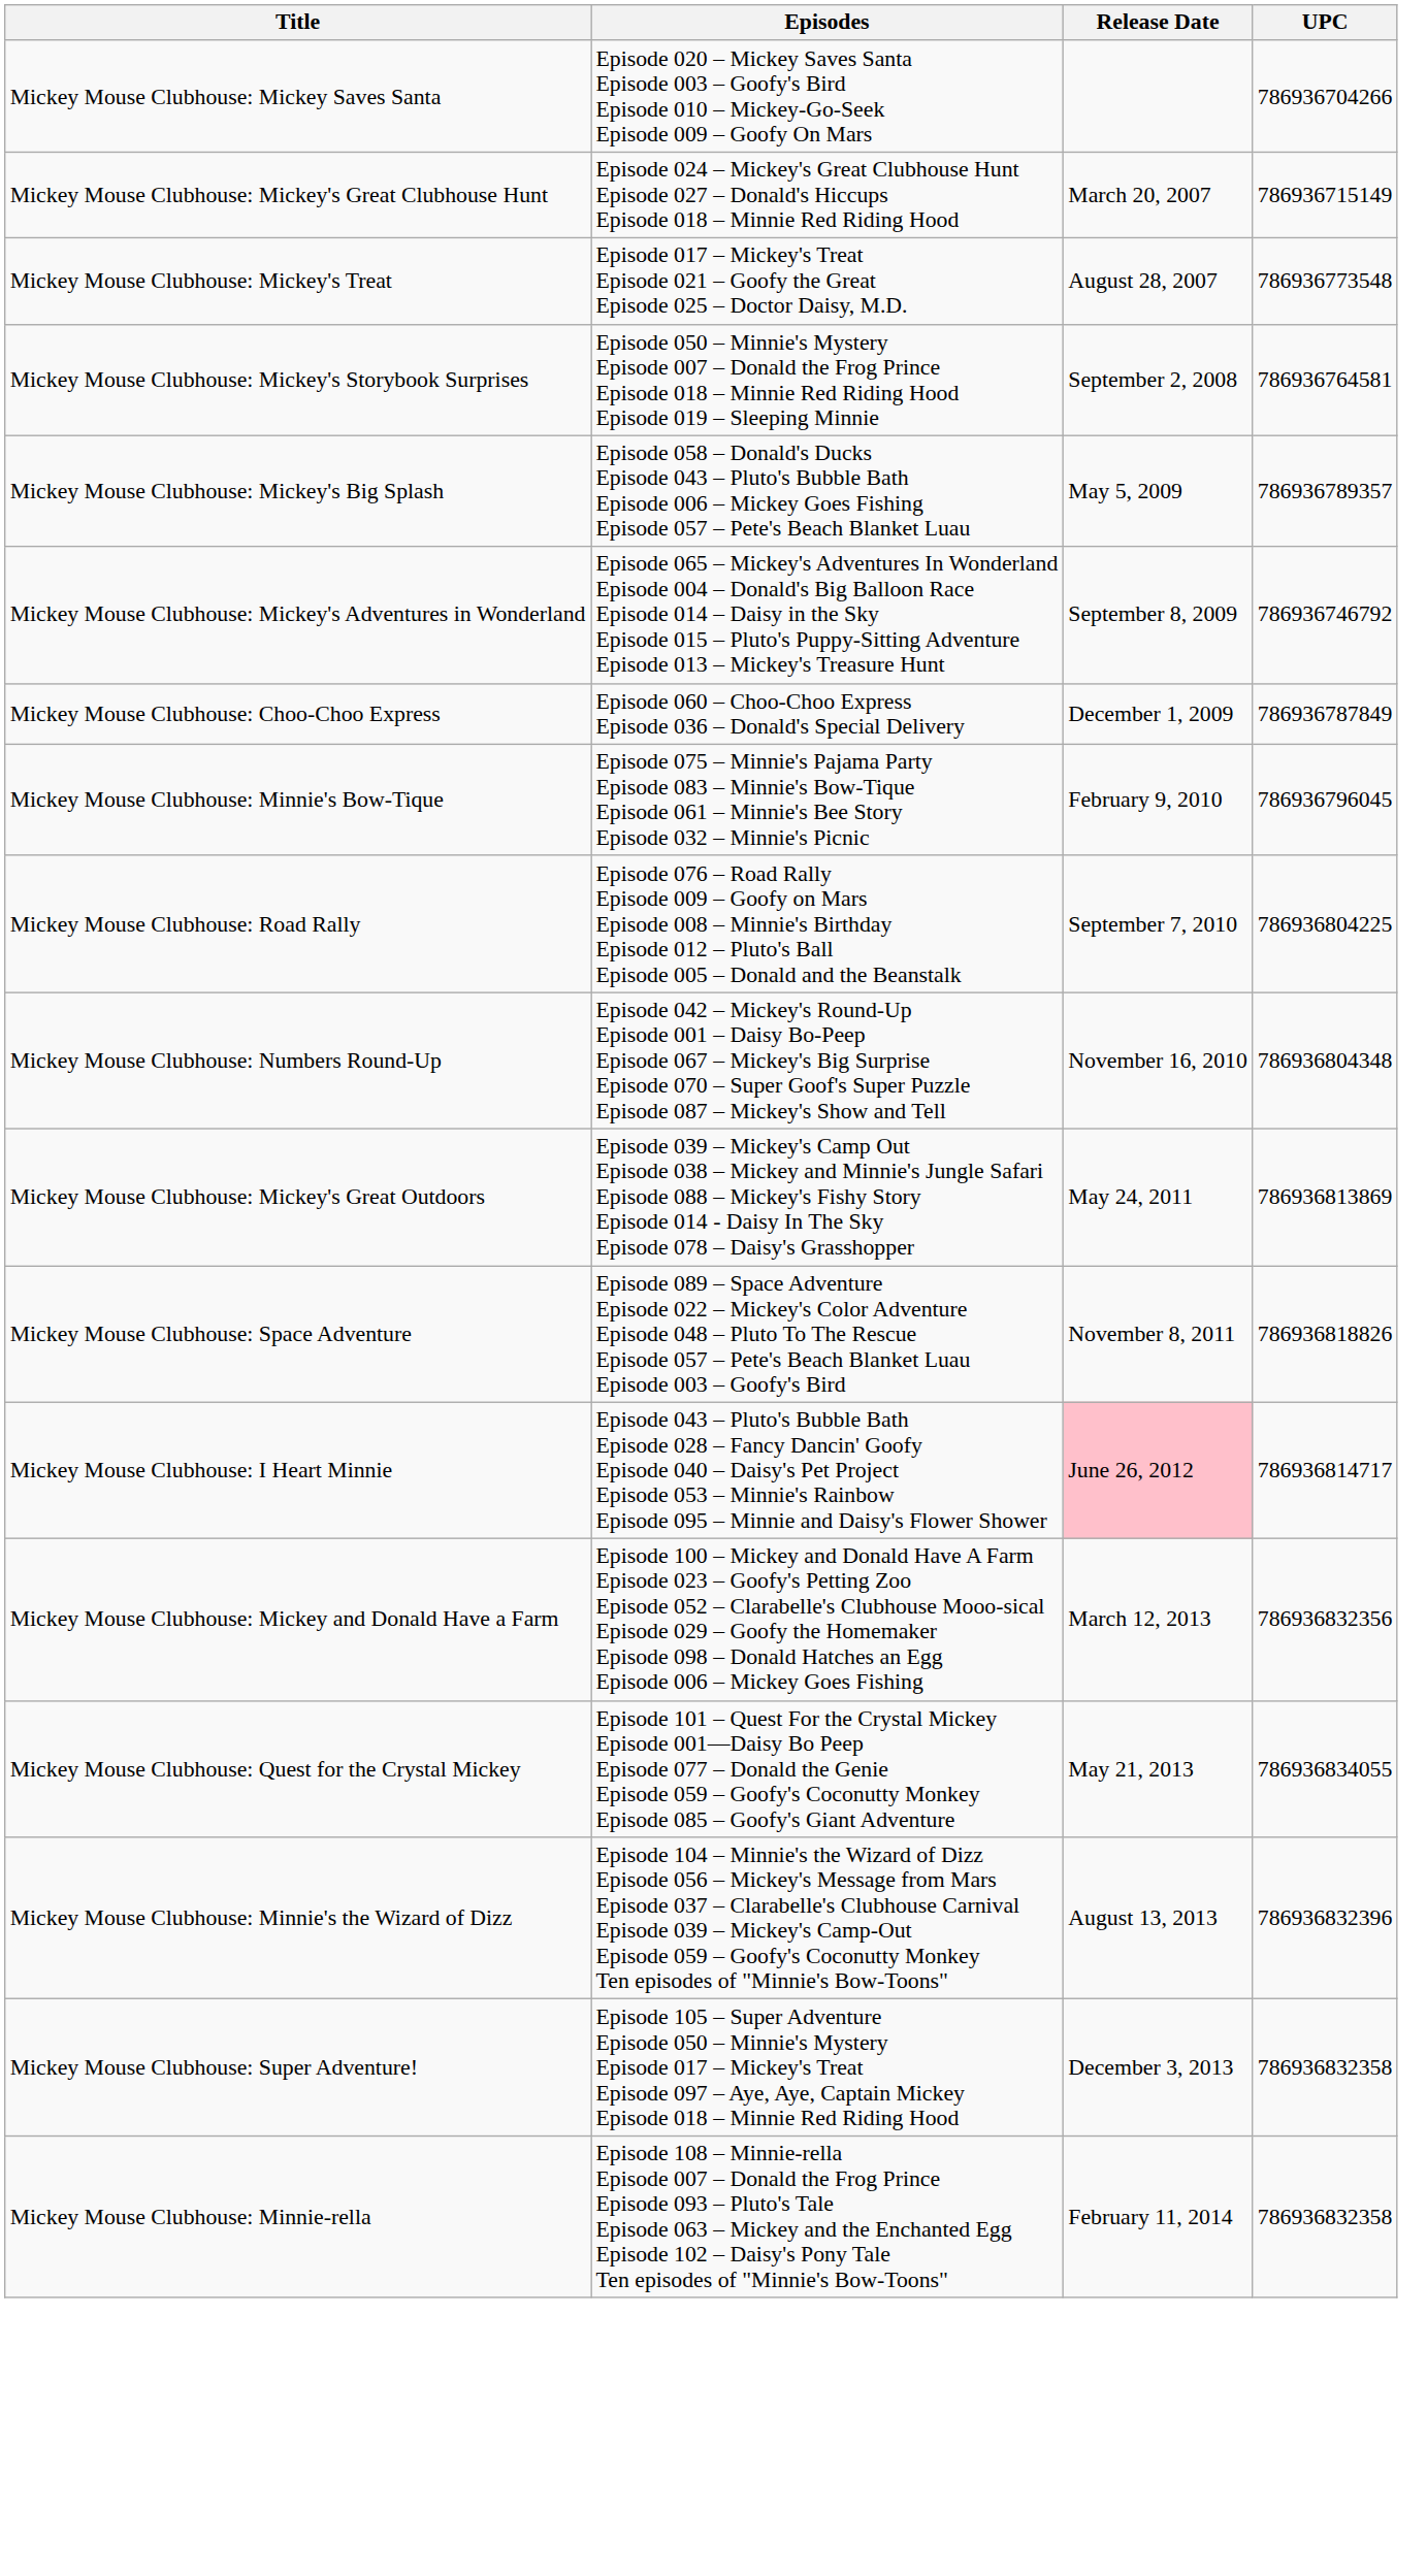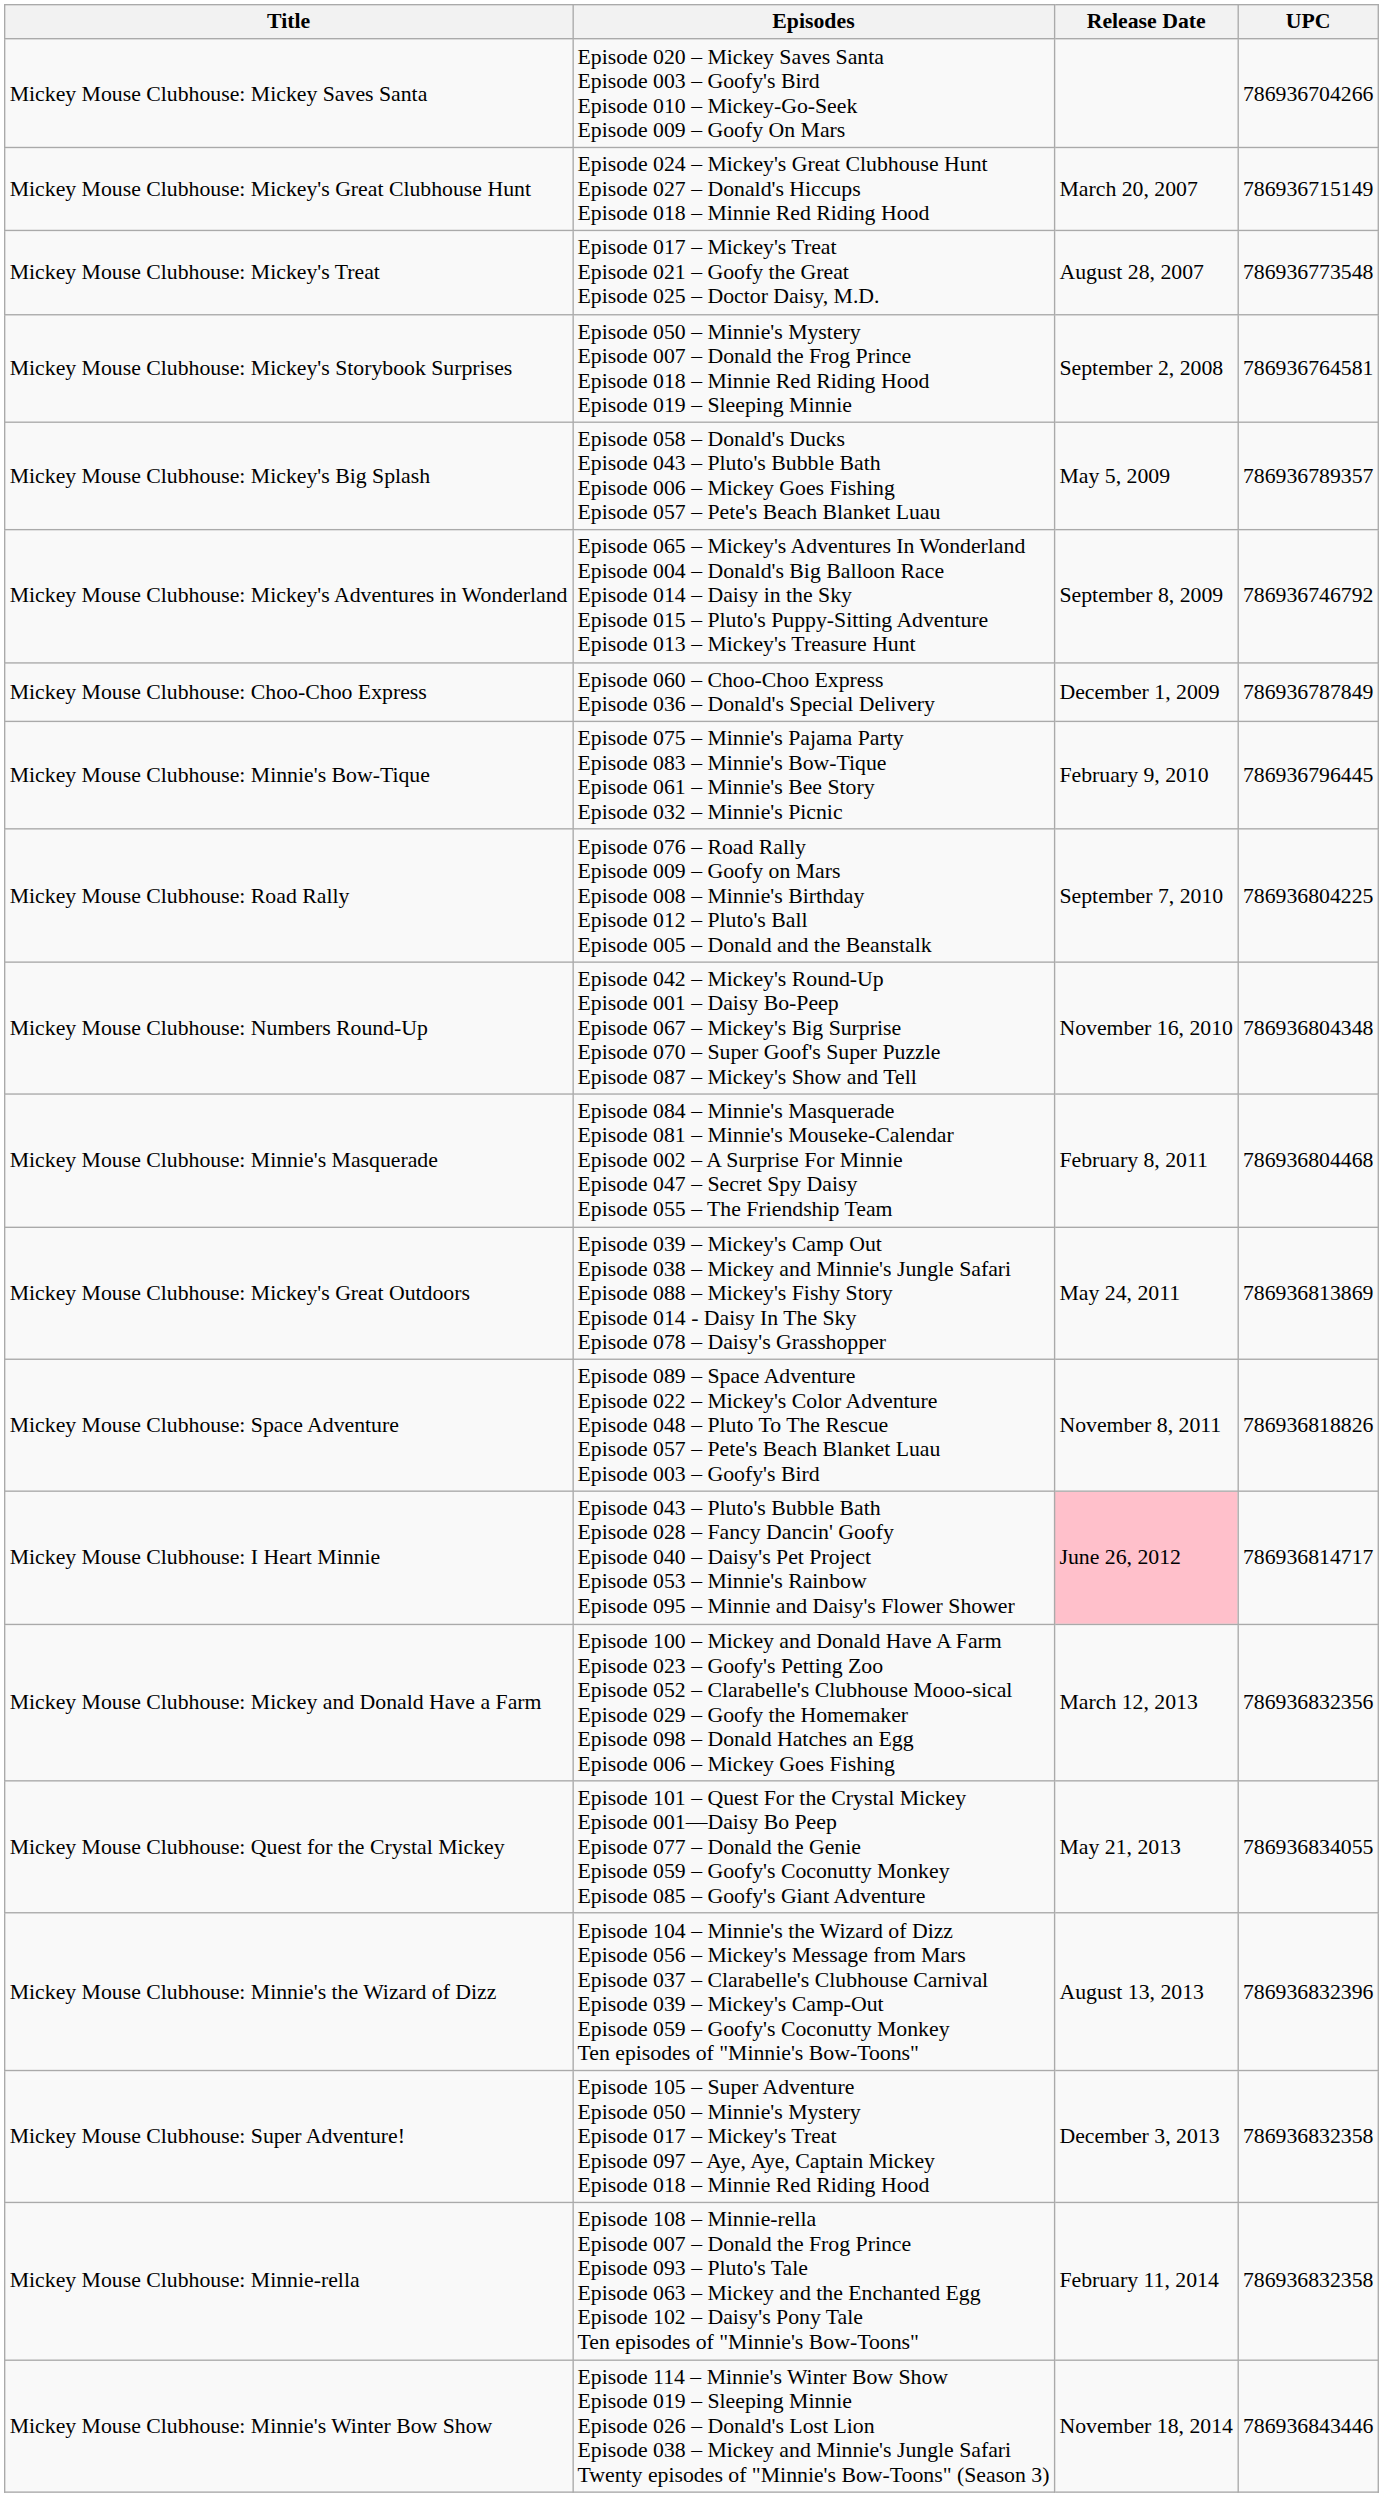Mickey Mouse Clubhouse: Minnie's Bow-Tique | UPC: 786936796045 -> 786936796445
+ row: Mickey Mouse Clubhouse: Minnie's Masquerade | Episode 084 – Minnie's Masquerade Episode 081 – Minnie's Mouseke-Calendar Episode 002 – A Surprise For Minnie Episode 047 – Secret Spy Daisy Episode 055 – The Friendship Team | February 8, 2011 | 786936804468
+ row: Mickey Mouse Clubhouse: Minnie's Winter Bow Show | Episode 114 – Minnie's Winter Bow Show Episode 019 – Sleeping Minnie Episode 026 – Donald's Lost Lion Episode 038 – Mickey and Minnie's Jungle Safari Twenty episodes of "Minnie's Bow-Toons" (Season 3) | November 18, 2014 | 786936843446
